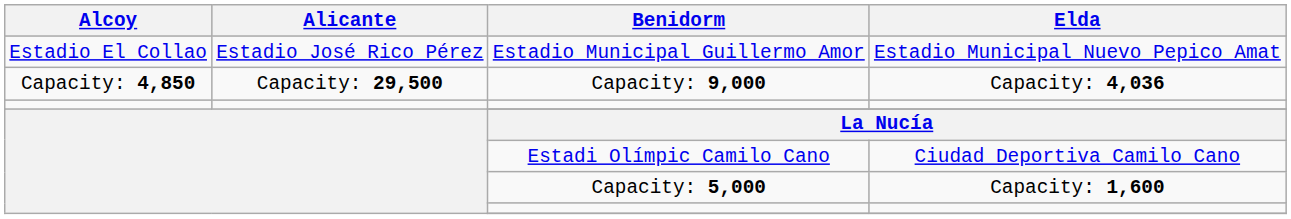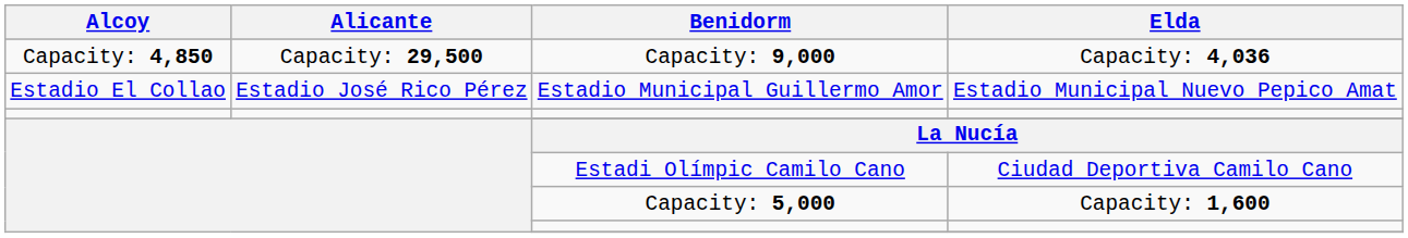rows swapped: Estadio Municipal Guillermo Amor <-> Capacity: 9,000
